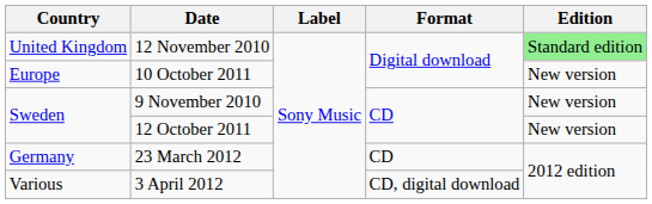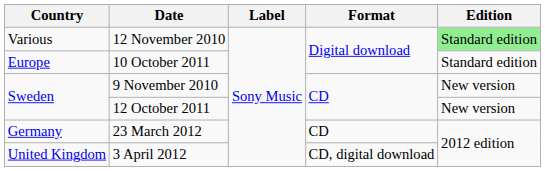12 November 2010 | Country: United Kingdom -> Various
10 October 2011 | Edition: New version -> Standard edition
3 April 2012 | Country: Various -> United Kingdom
